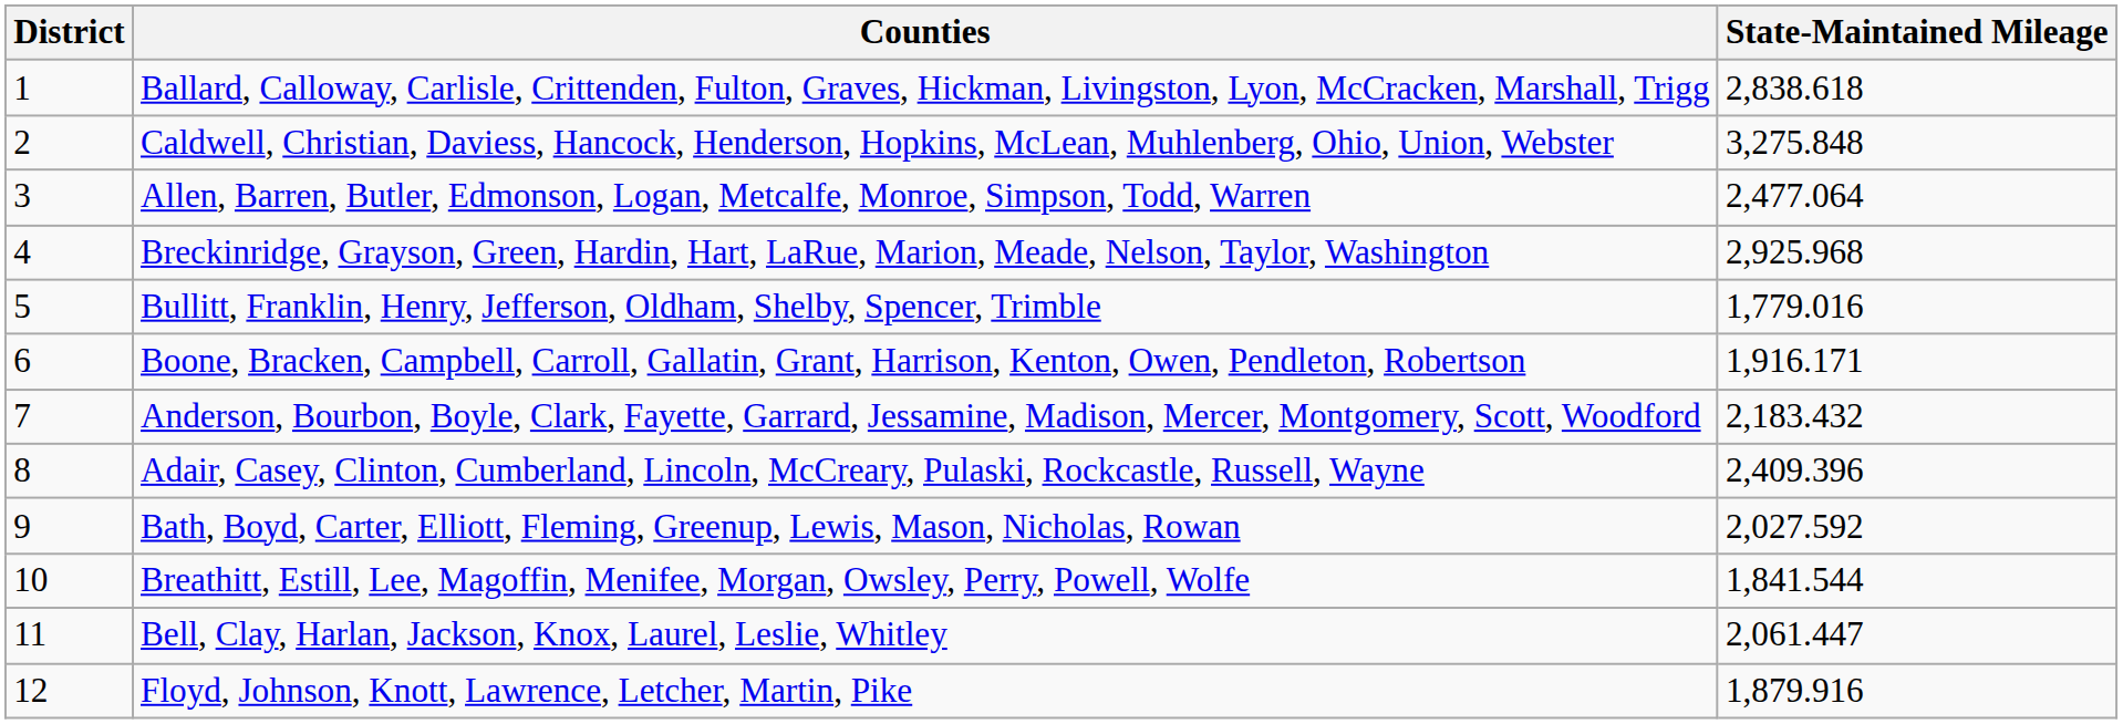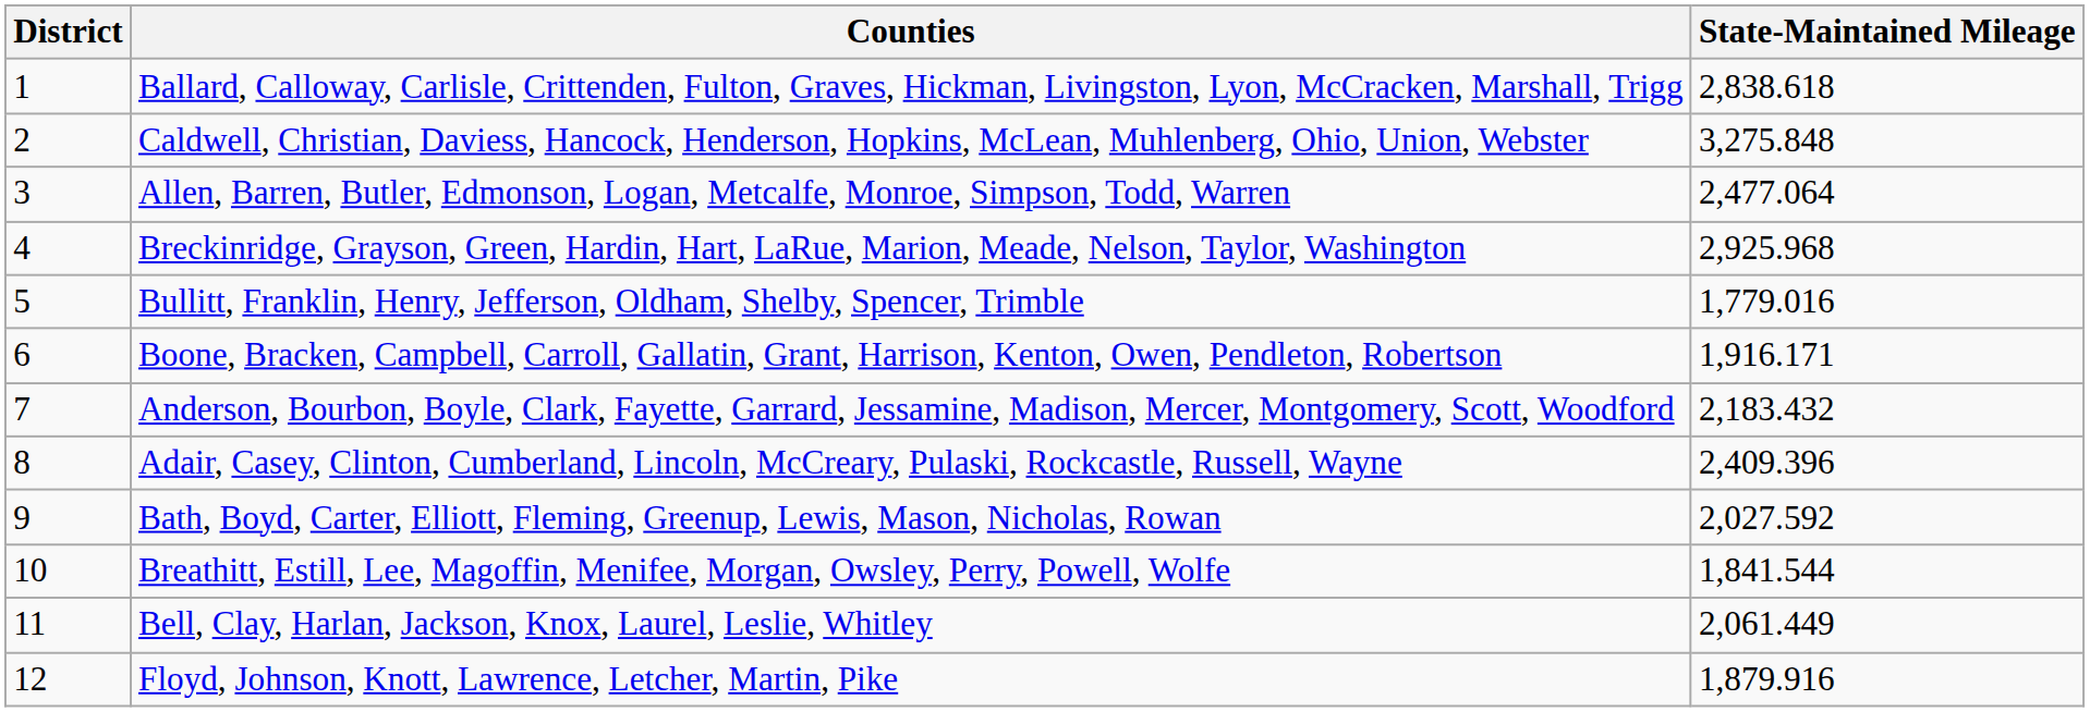Bell, Clay, Harlan, Jackson, Knox, Laurel, Leslie, Whitley | State-Maintained Mileage: 2,061.447 -> 2,061.449
